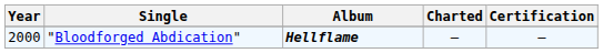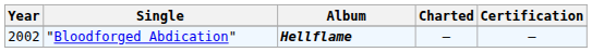"Bloodforged Abdication" | Year: 2000 -> 2002
